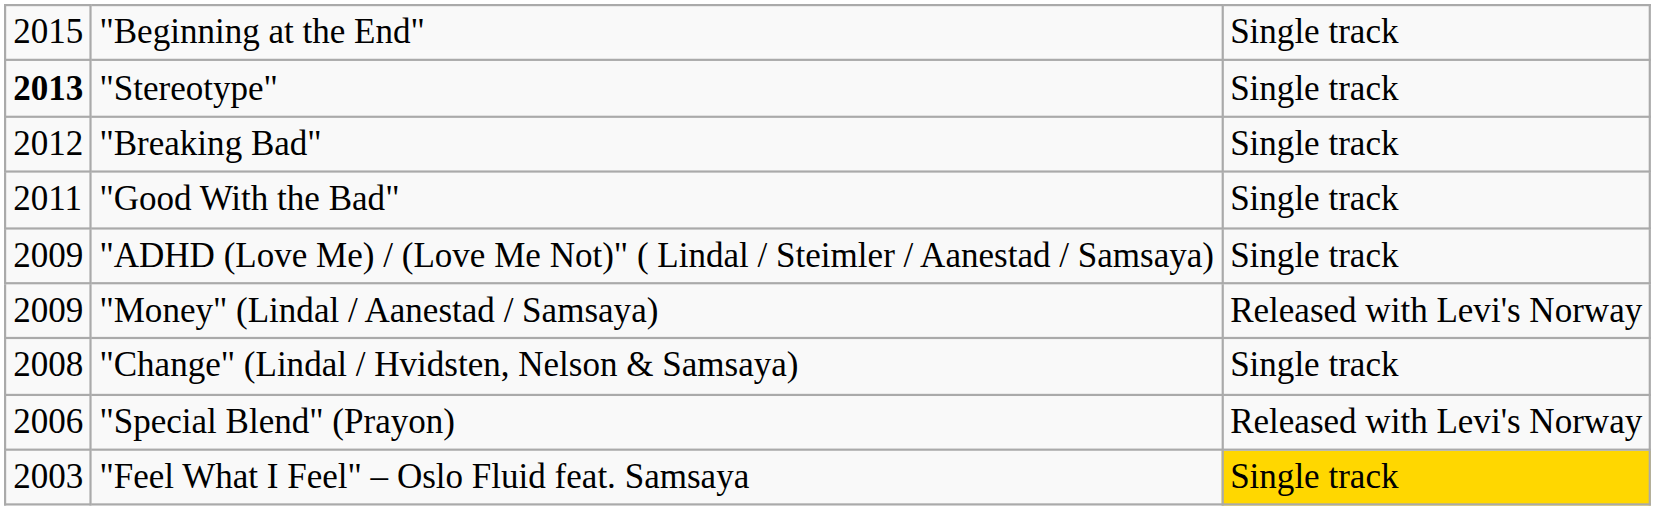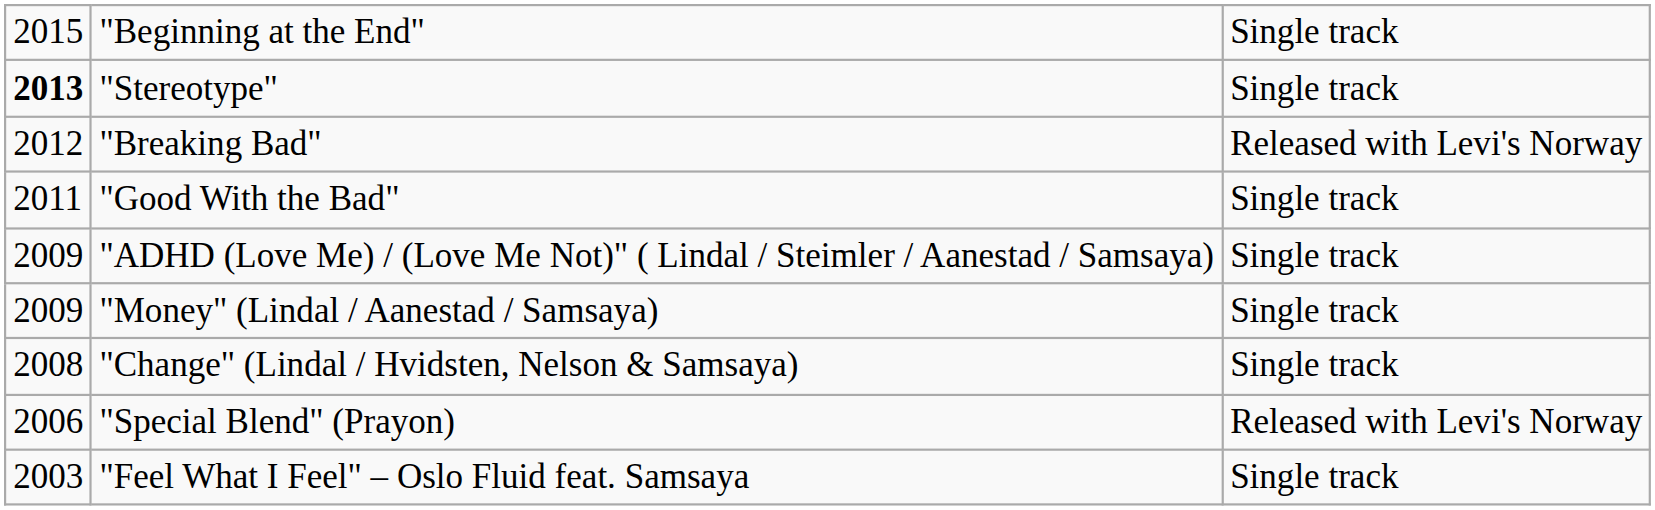"Breaking Bad" | column 3: Single track -> Released with Levi's Norway
"Money" (Lindal / Aanestad / Samsaya) | column 3: Released with Levi's Norway -> Single track
"Feel What I Feel" – Oslo Fluid feat. Samsaya | column 3: gold background -> no background
